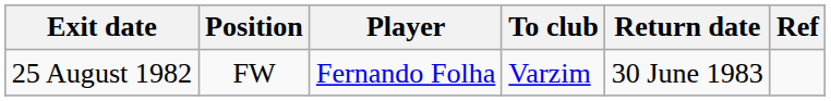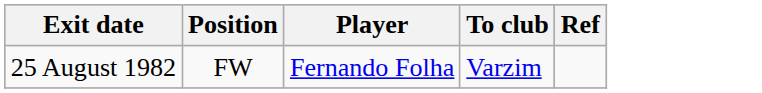- column: Return date | 30 June 1983
